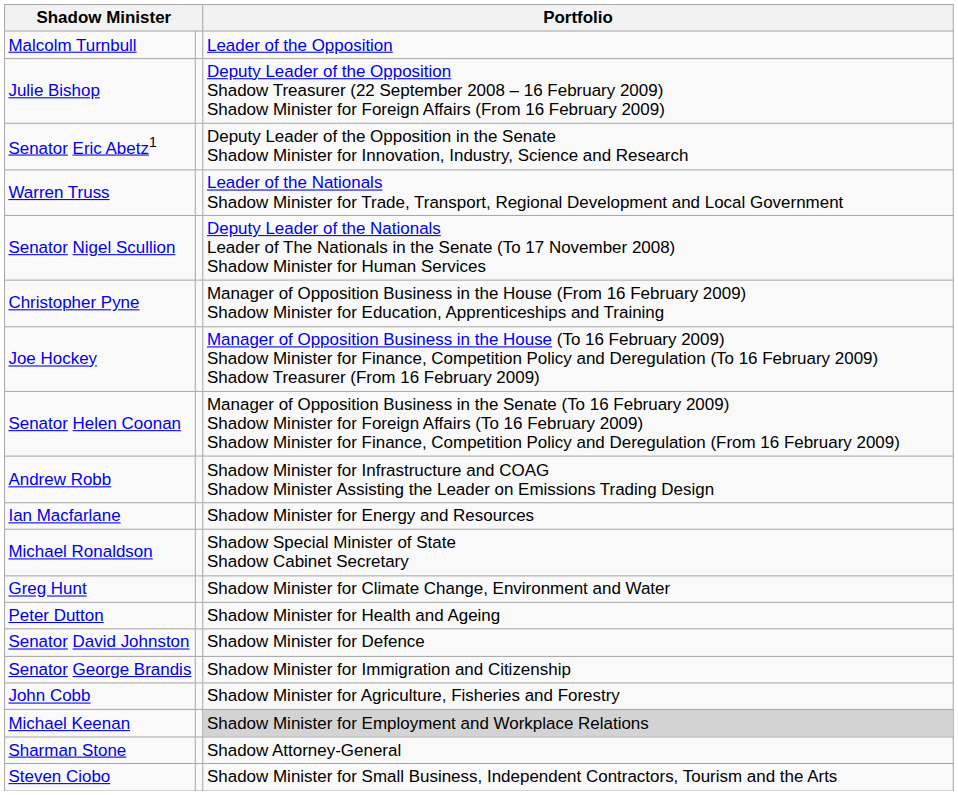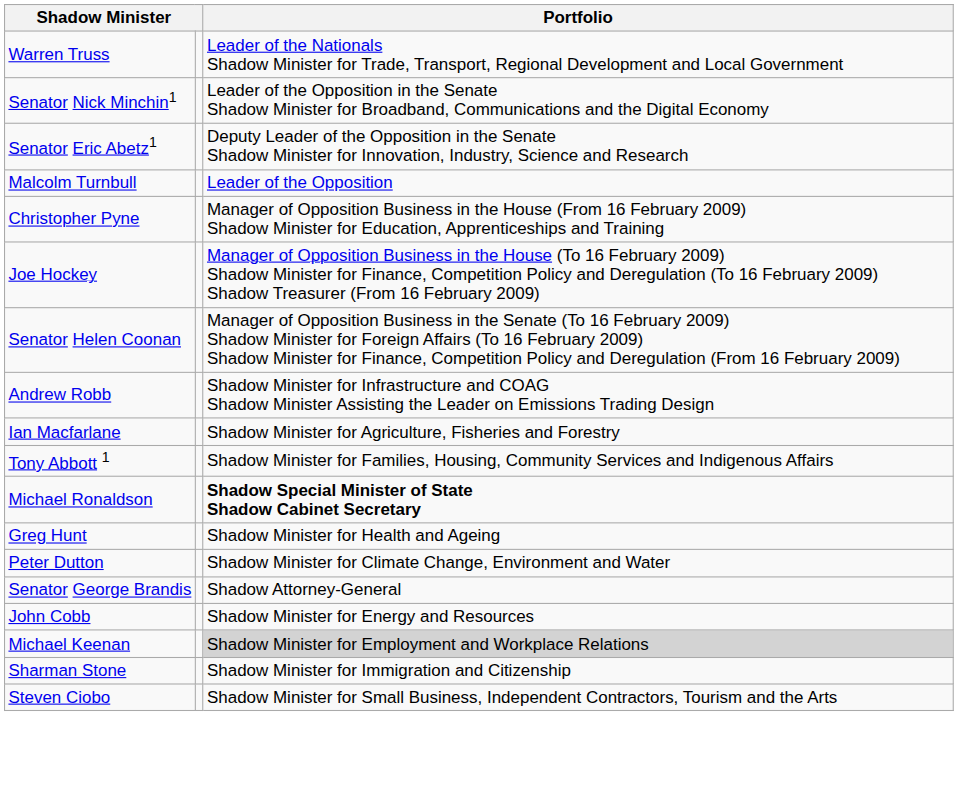rows swapped: Malcolm Turnbull <-> Warren Truss
- row: Julie Bishop | Deputy Leader of the Opposition Shadow Treasurer (22 September 2008 – 16 February 2009) Shadow Minister for Foreign Affairs (From 16 February 2009)
+ row: Senator Nick Minchin1 | Leader of the Opposition in the Senate Shadow Minister for Broadband, Communications and the Digital Economy
- row: Senator Nigel Scullion | Deputy Leader of the Nationals Leader of The Nationals in the Senate (To 17 November 2008) Shadow Minister for Human Services
Ian Macfarlane | Portfolio: Shadow Minister for Energy and Resources -> Shadow Minister for Agriculture, Fisheries and Forestry
+ row: Tony Abbott 1 | Shadow Minister for Families, Housing, Community Services and Indigenous Affairs
Michael Ronaldson | Portfolio: normal -> bold
Greg Hunt | Portfolio: Shadow Minister for Climate Change, Environment and Water -> Shadow Minister for Health and Ageing
Peter Dutton | Portfolio: Shadow Minister for Health and Ageing -> Shadow Minister for Climate Change, Environment and Water
- row: Senator David Johnston | Shadow Minister for Defence
Senator George Brandis | Portfolio: Shadow Minister for Immigration and Citizenship -> Shadow Attorney-General
John Cobb | Portfolio: Shadow Minister for Agriculture, Fisheries and Forestry -> Shadow Minister for Energy and Resources
Sharman Stone | Portfolio: Shadow Attorney-General -> Shadow Minister for Immigration and Citizenship
